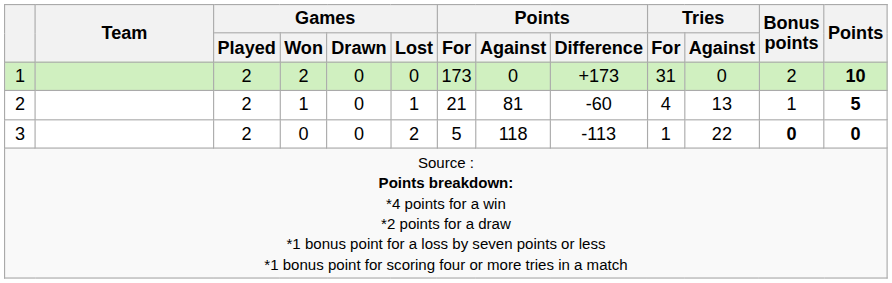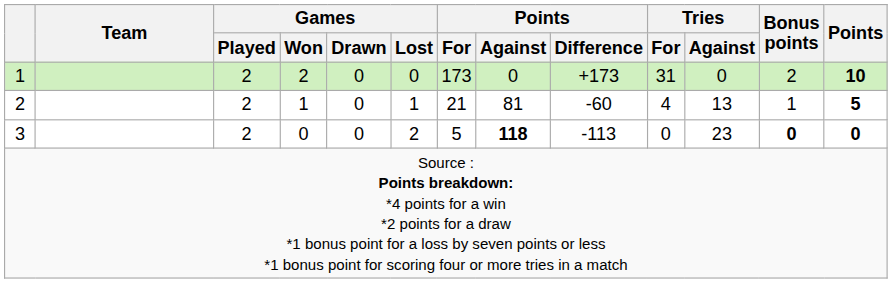3 | Points / Against: normal -> bold
3 | Tries / For: 1 -> 0
3 | Tries / Against: 22 -> 23
